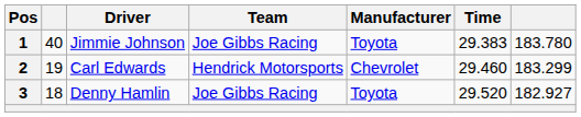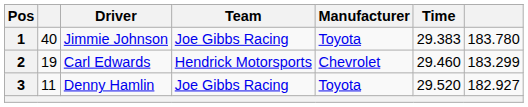3 | column 2: 18 -> 11
